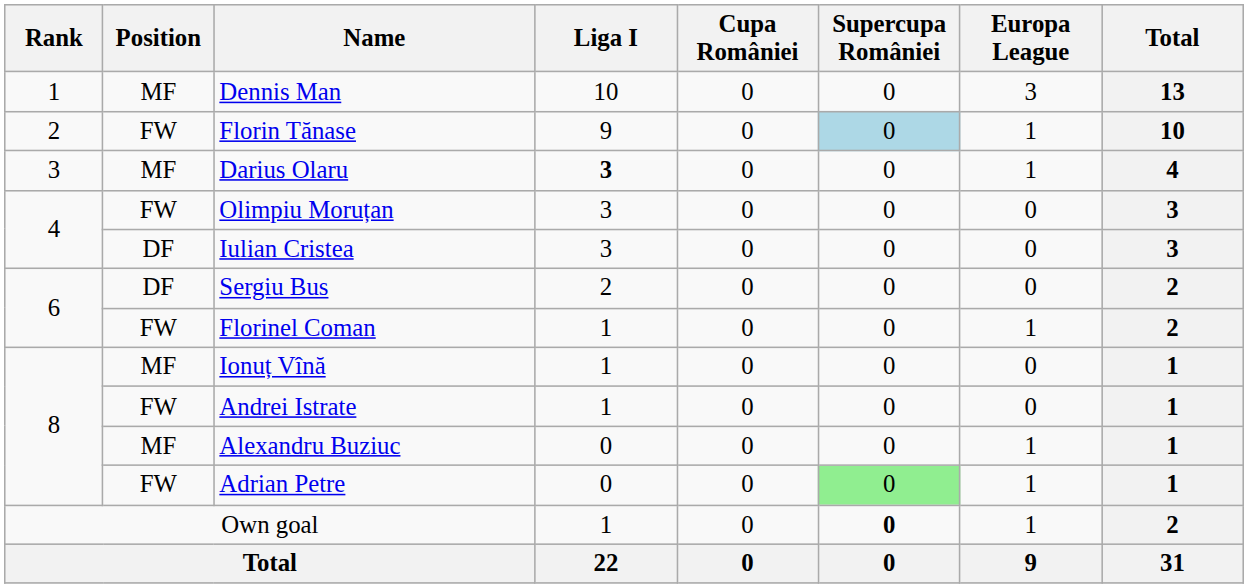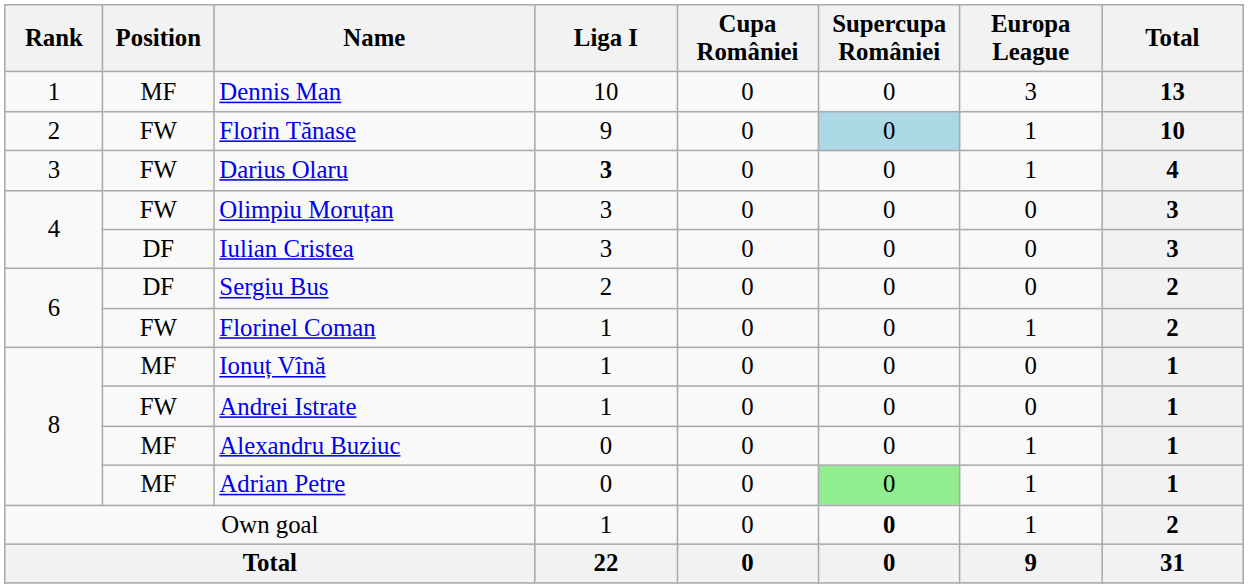Darius Olaru | Position: MF -> FW
Adrian Petre | Position: FW -> MF
